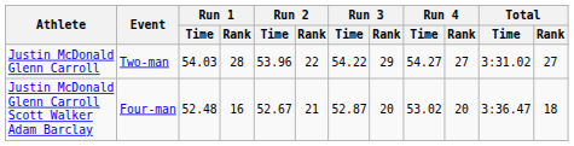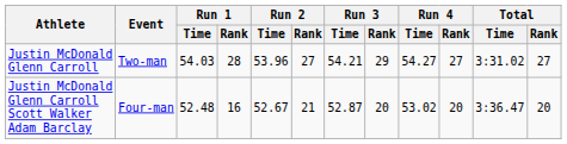Justin McDonald Glenn Carroll | Run 2 / Rank: 22 -> 27
Justin McDonald Glenn Carroll | Run 3 / Time: 54.22 -> 54.21
Justin McDonald Glenn Carroll Scott Walker Adam Barclay | Total / Rank: 18 -> 20
